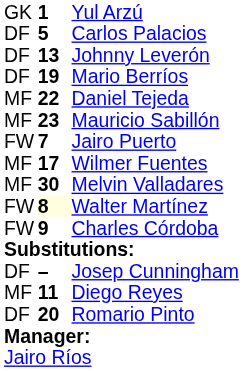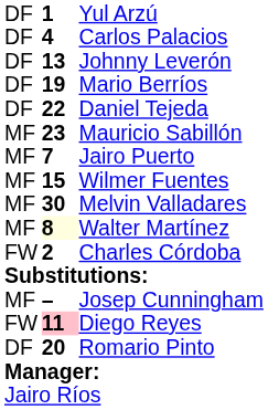Yul Arzú | column 1: GK -> DF
Carlos Palacios | column 2: 5 -> 4
Daniel Tejeda | column 1: MF -> DF
Jairo Puerto | column 1: FW -> MF
Wilmer Fuentes | column 2: 17 -> 15
Walter Martínez | column 1: FW -> MF
Charles Córdoba | column 2: 9 -> 2
Josep Cunningham | column 1: DF -> MF
Diego Reyes | column 1: MF -> FW
Diego Reyes | column 2: no background -> pink background
